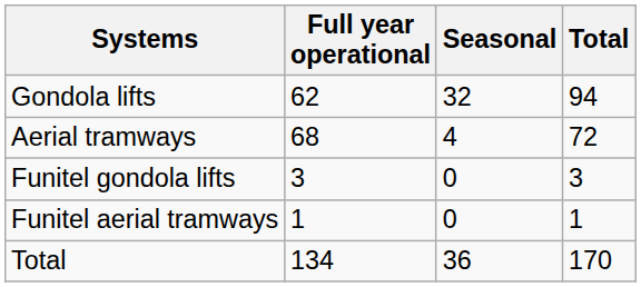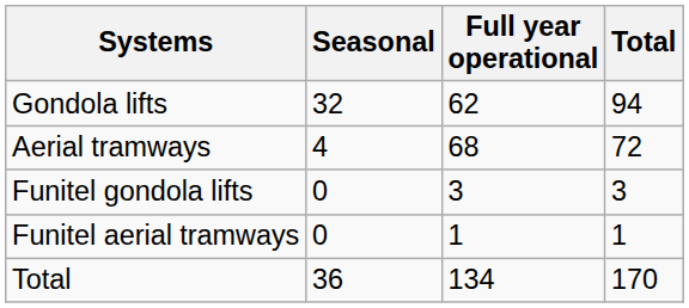columns swapped: Full year operational <-> Seasonal
